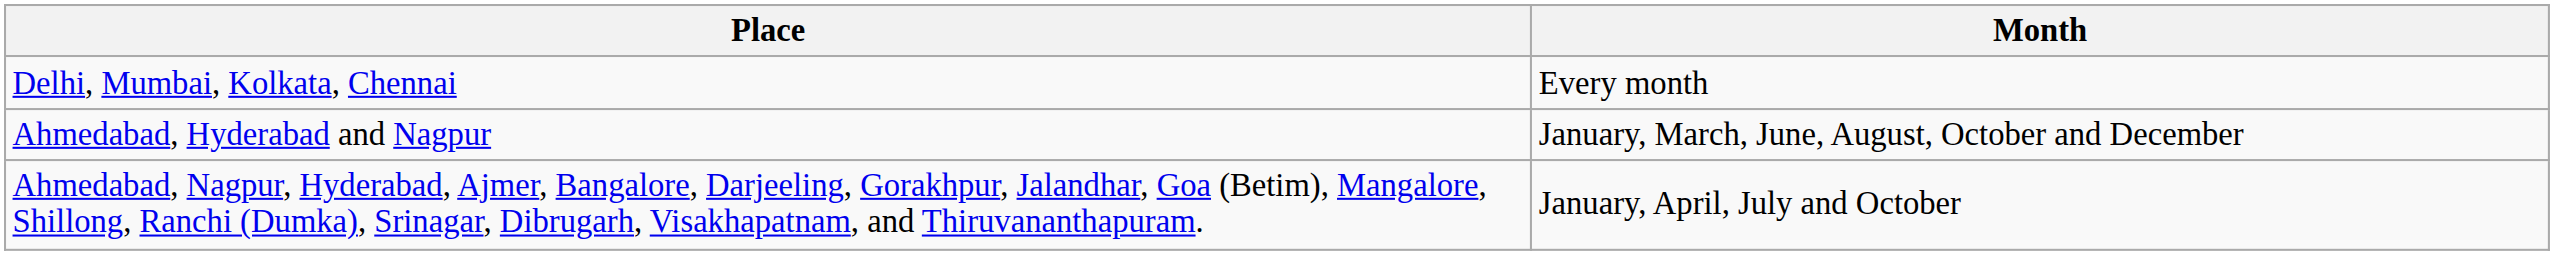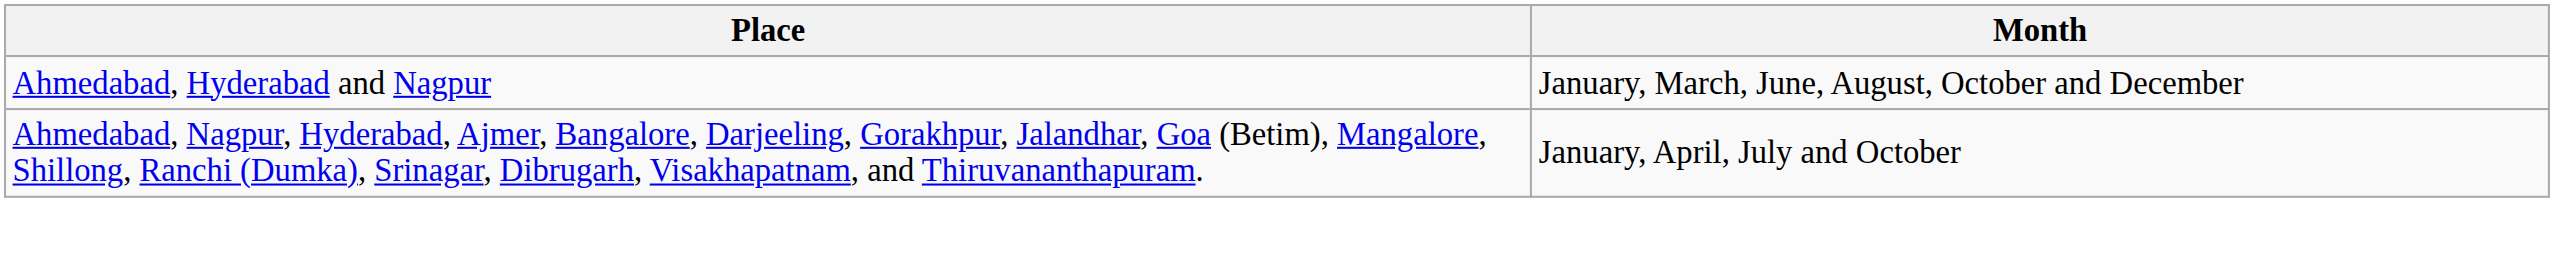- row: Delhi, Mumbai, Kolkata, Chennai | Every month
